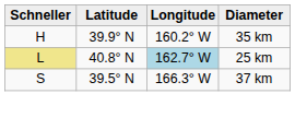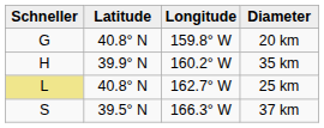+ row: G | 40.8° N | 159.8° W | 20 km
25 km | Longitude: lightblue background -> no background
